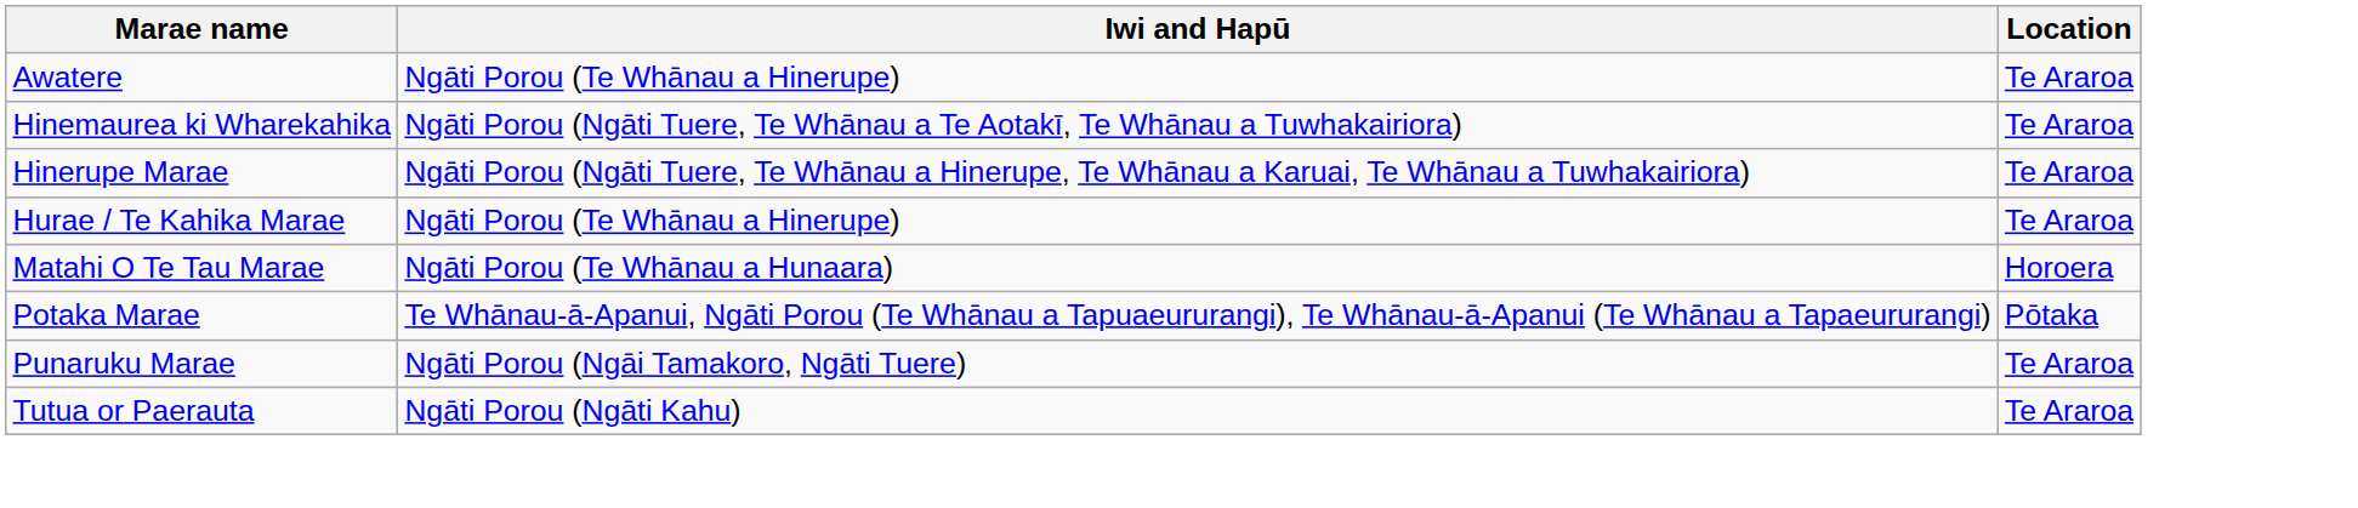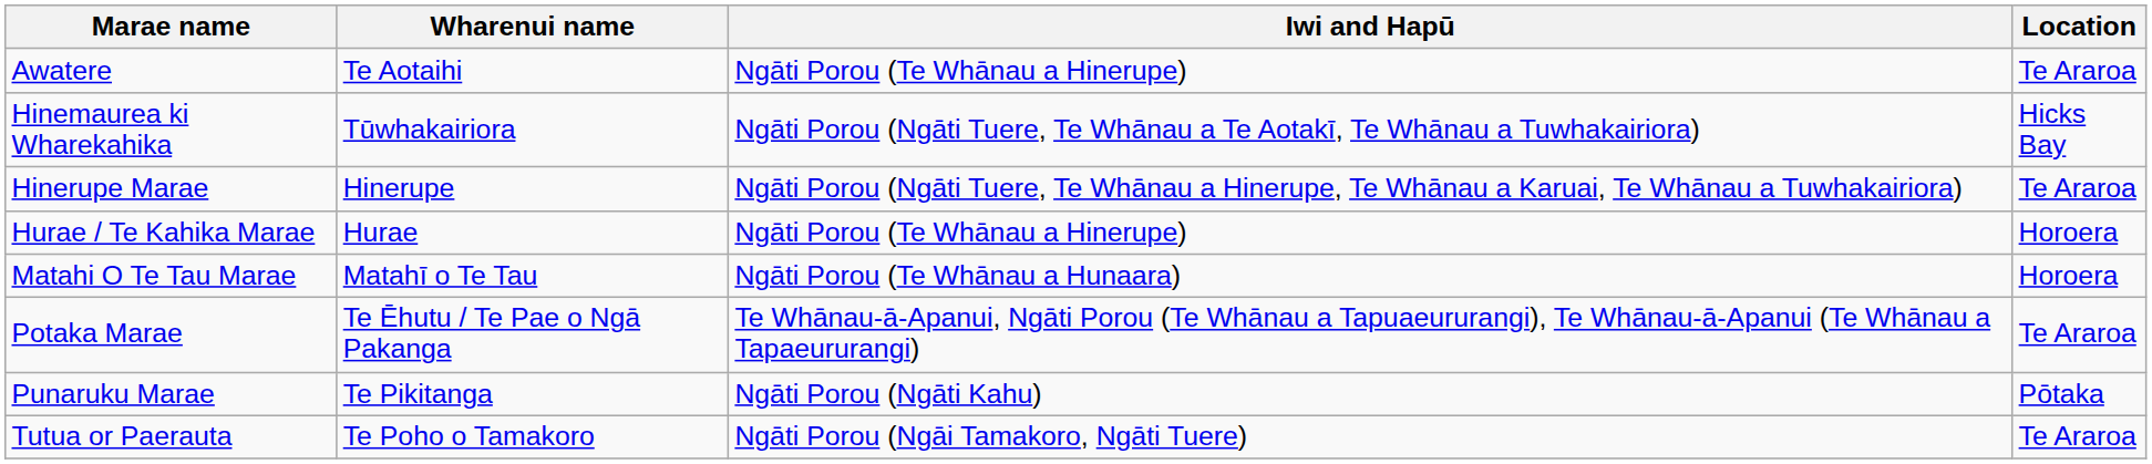+ column: Wharenui name | Te Aotaihi | Tūwhakairiora | Hinerupe | Hurae | Matahī o Te Tau | Te Ēhutu / Te Pae o Ngā Pakanga | Te Pikitanga | Te Poho o Tamakoro
Hinemaurea ki Wharekahika | Location: Te Araroa -> Hicks Bay
Hurae / Te Kahika Marae | Location: Te Araroa -> Horoera
Potaka Marae | Location: Pōtaka -> Te Araroa
Punaruku Marae | Iwi and Hapū: Ngāti Porou (Ngāi Tamakoro, Ngāti Tuere) -> Ngāti Porou (Ngāti Kahu)
Punaruku Marae | Location: Te Araroa -> Pōtaka
Tutua or Paerauta | Iwi and Hapū: Ngāti Porou (Ngāti Kahu) -> Ngāti Porou (Ngāi Tamakoro, Ngāti Tuere)
